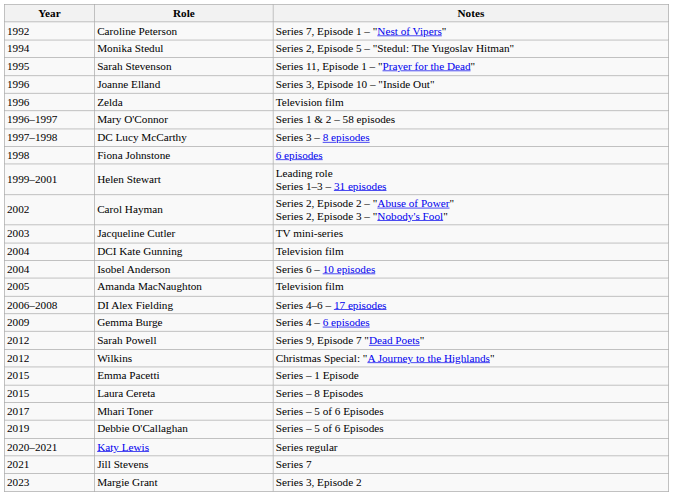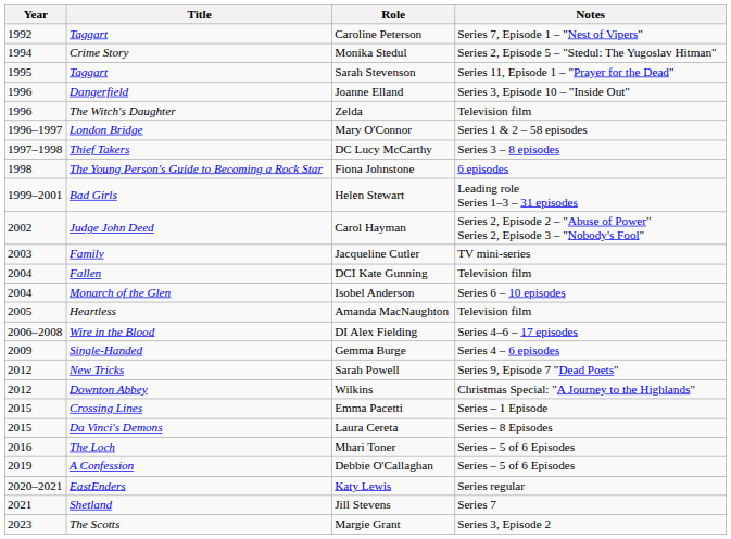+ column: Title | Taggart | Crime Story | Taggart | Dangerfield | The Witch's Daughter | London Bridge | Thief Takers | The Young Person's Guide to Becoming a Rock Star | Bad Girls | Judge John Deed | Family | Fallen | Monarch of the Glen | Heartless | Wire in the Blood | Single-Handed | New Tricks | Downton Abbey | Crossing Lines | Da Vinci's Demons | The Loch | A Confession | EastEnders | Shetland | The Scotts
Mhari Toner | Year: 2017 -> 2016
